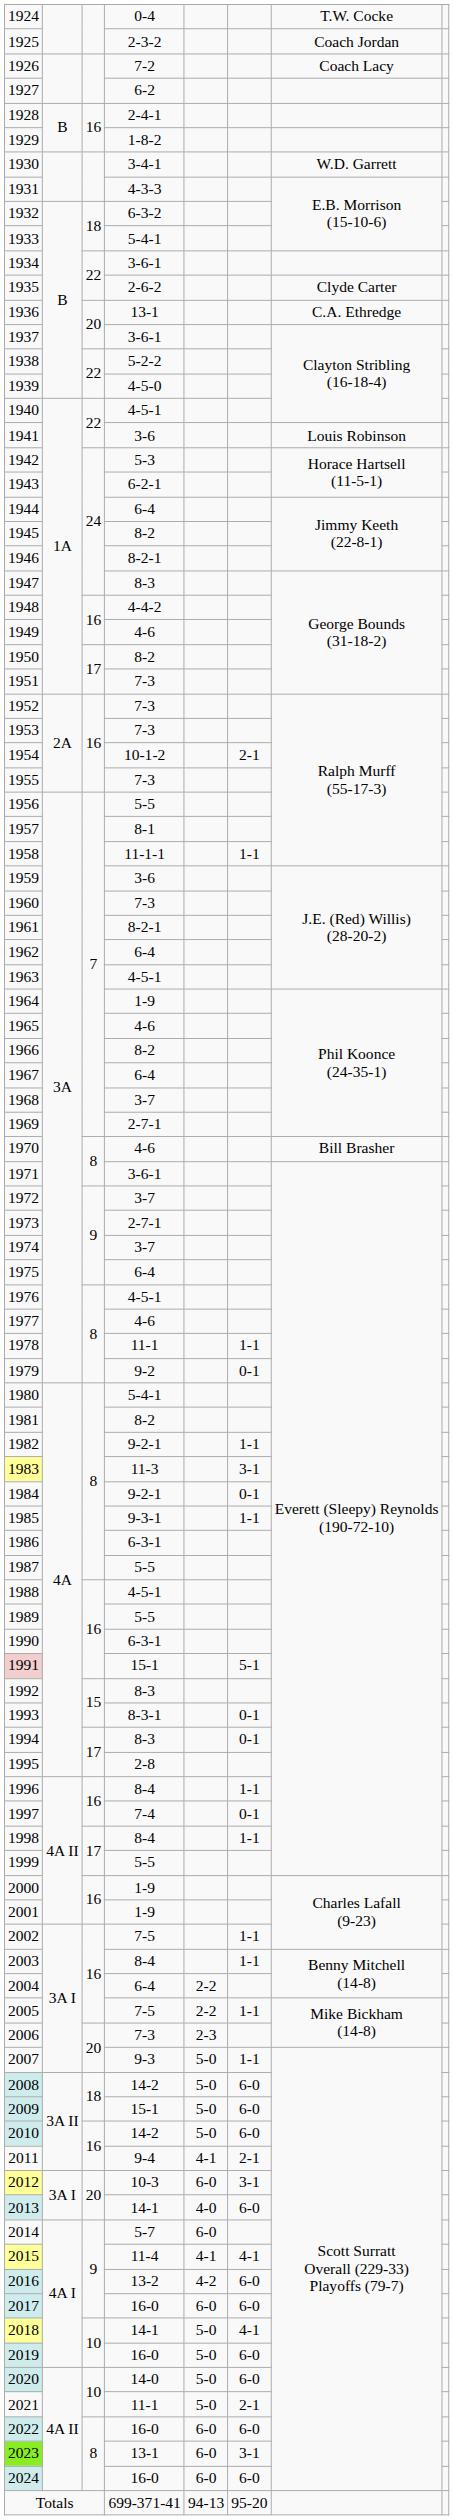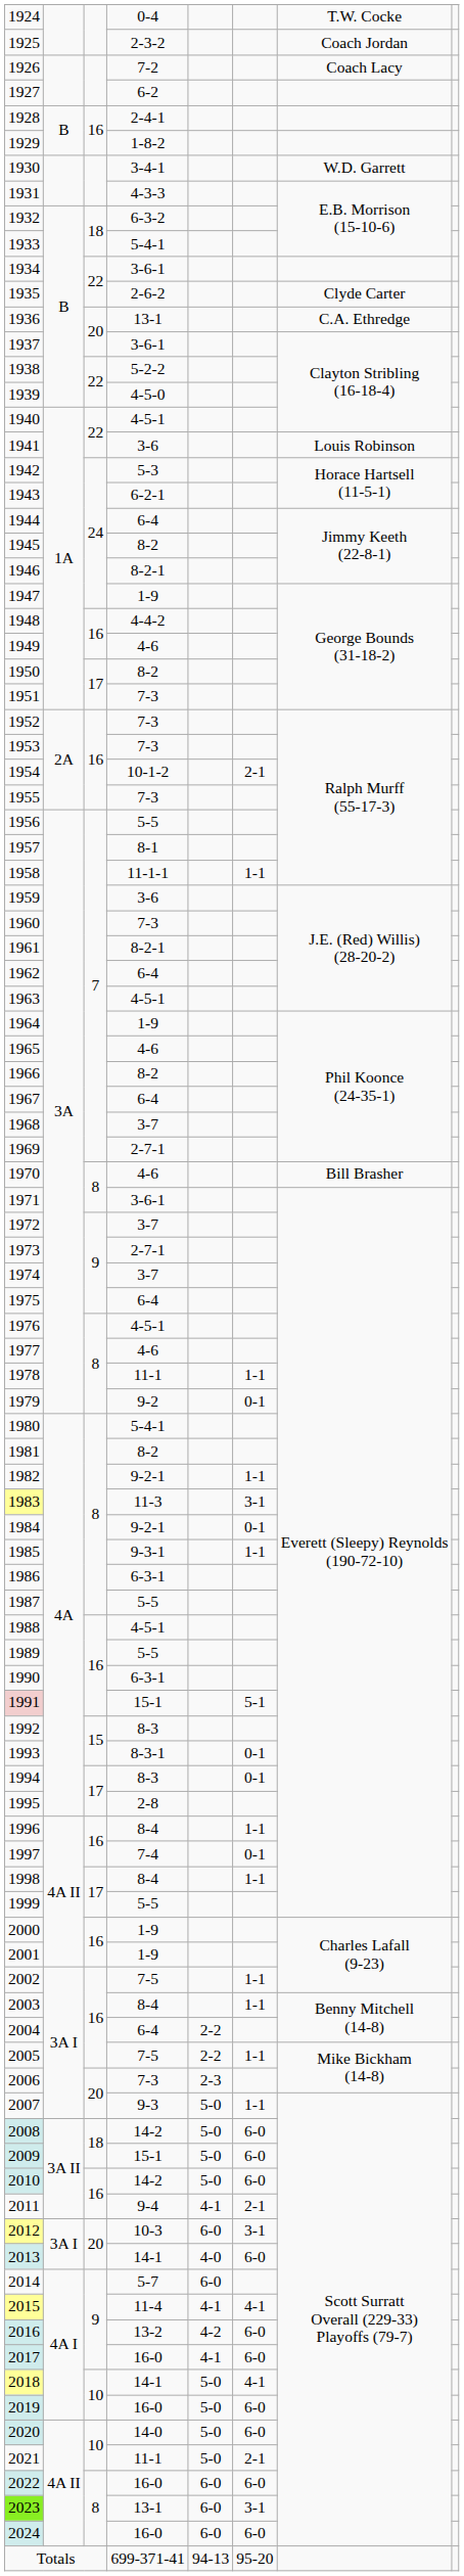1947 | column 4: 8-3 -> 1-9
2017 | column 5: 6-0 -> 4-1
